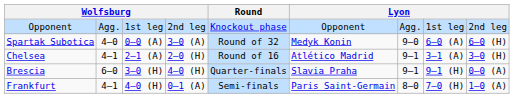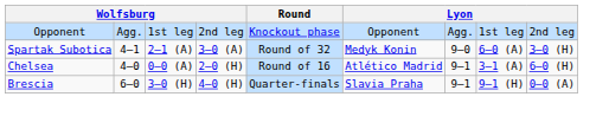Spartak Subotica | column 2: 4–0 -> 4–1
Spartak Subotica | column 3: 0–0 (A) -> 2–1 (A)
Spartak Subotica | column 9: 6–0 (H) -> 3–0 (H)
Chelsea | column 2: 4–1 -> 4–0
Chelsea | column 3: 2–1 (A) -> 0–0 (A)
Chelsea | column 9: 3–0 (H) -> 6–0 (H)
- row: Frankfurt | 4–1 | 4–0 (H) | 0–1 (A) | Semi-finals | Paris Saint-Germain | 8–0 | 7–0 (H) | 1–0 (A)
